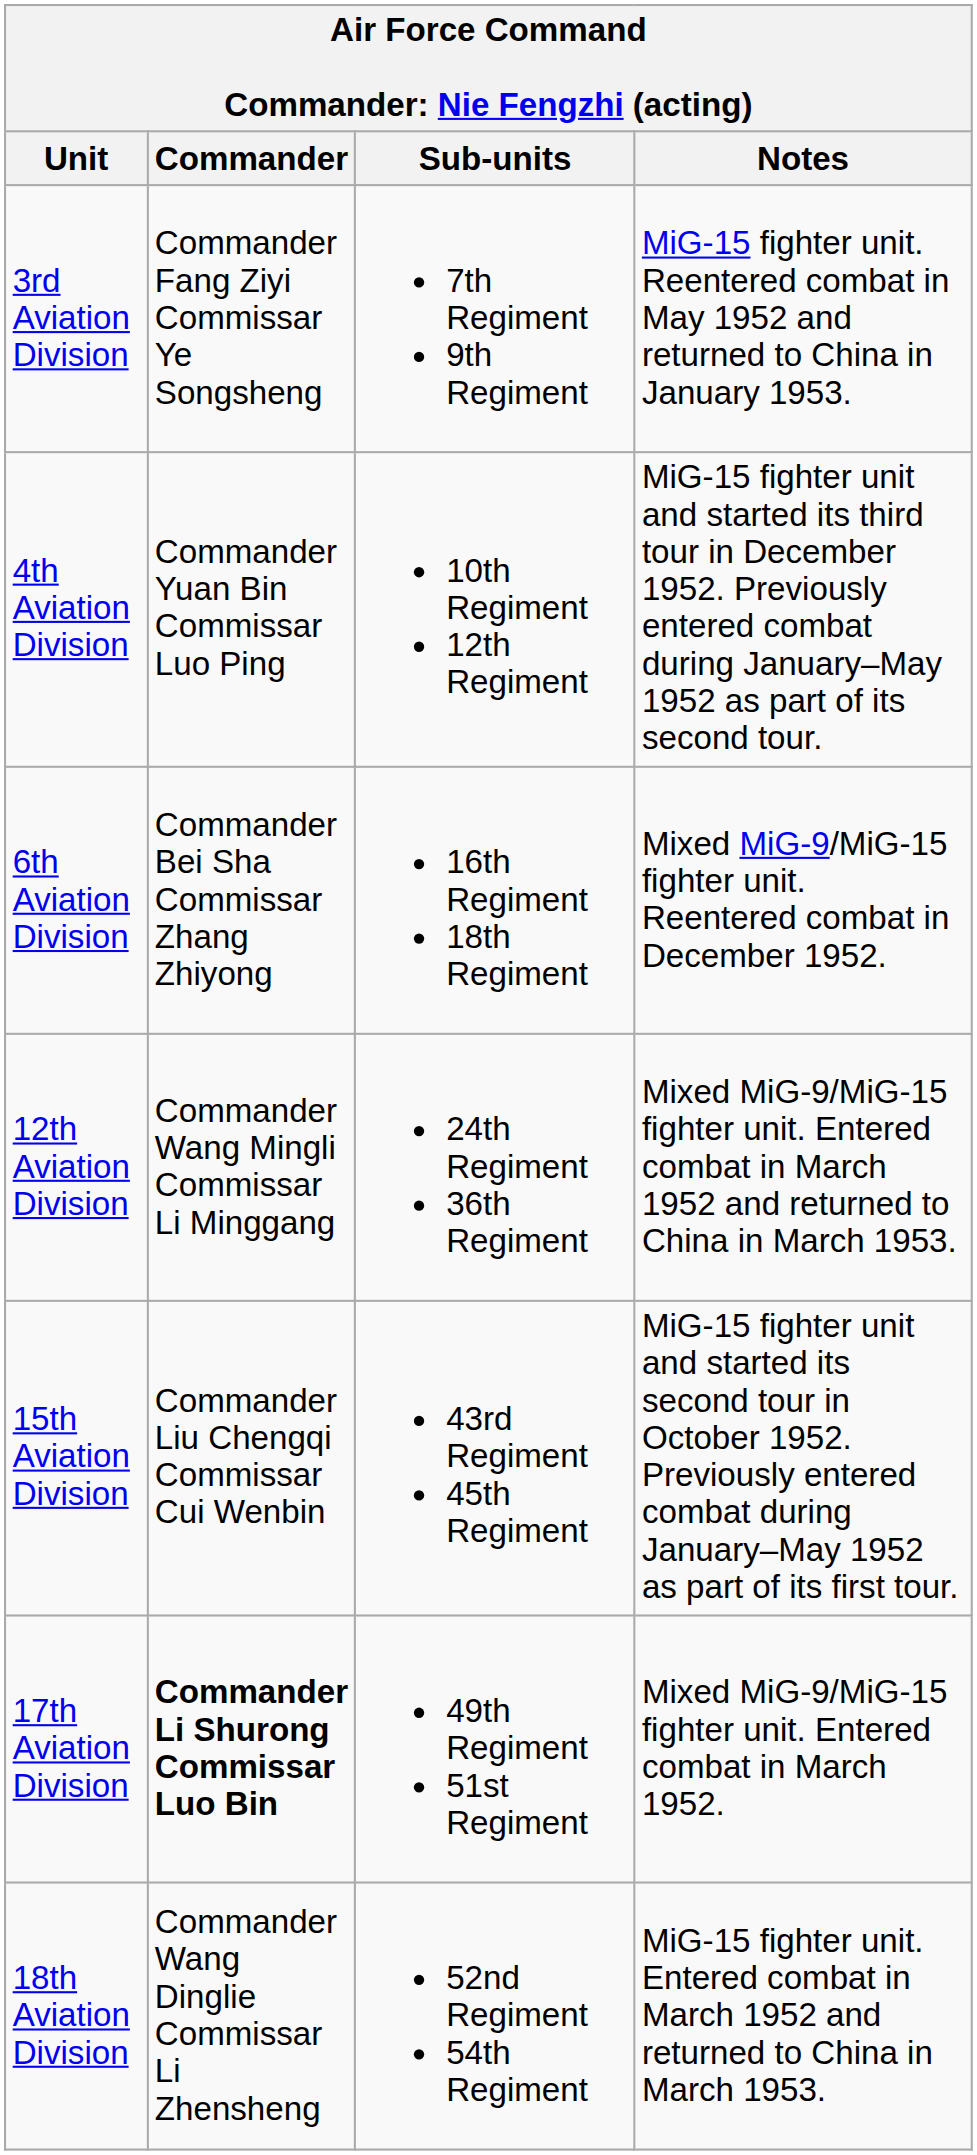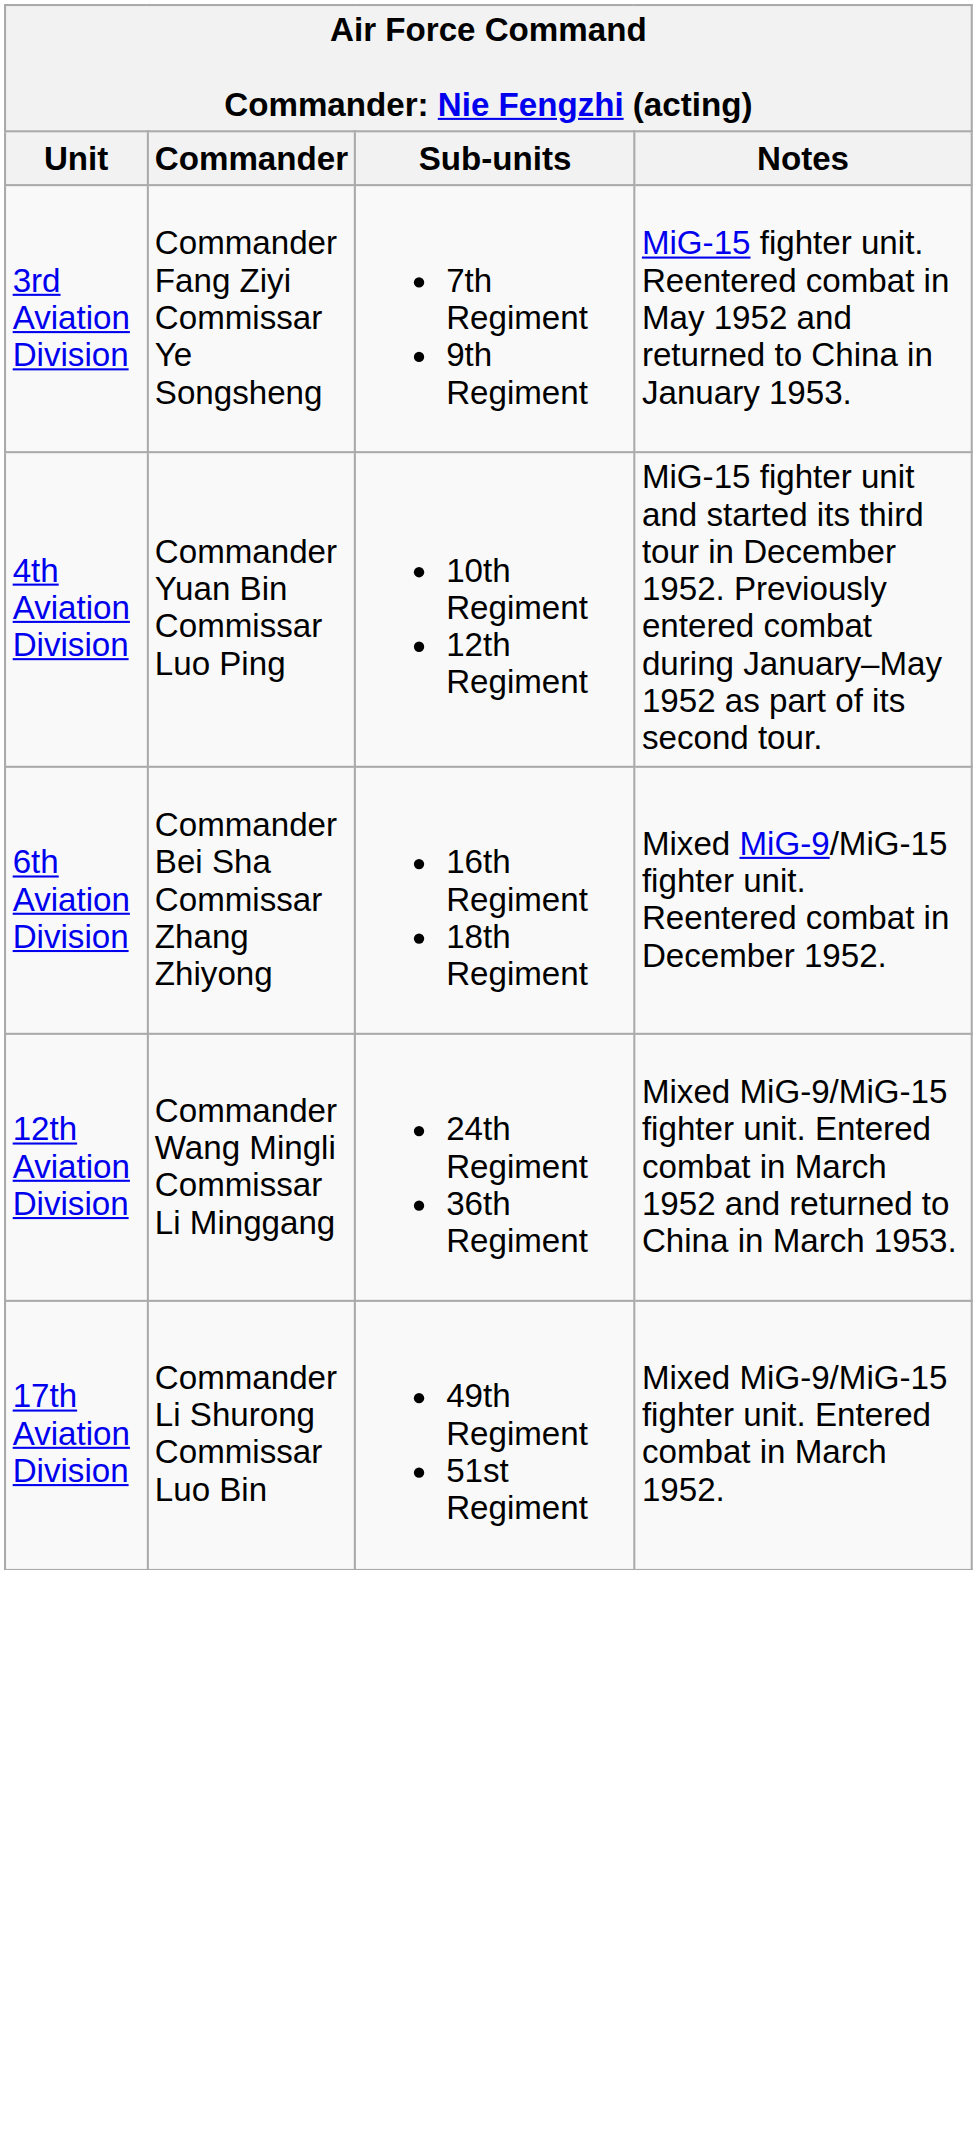- row: 15th Aviation Division | Commander Liu Chengqi Commissar Cui Wenbin | 43rd Regiment 45th Regiment | MiG-15 fighter unit and started its second tour in October 1952. Previously entered combat during January–May 1952 as part of its first tour.
17th Aviation Division | Commander: bold -> normal
- row: 18th Aviation Division | Commander Wang Dinglie Commissar Li Zhensheng | 52nd Regiment 54th Regiment | MiG-15 fighter unit. Entered combat in March 1952 and returned to China in March 1953.
